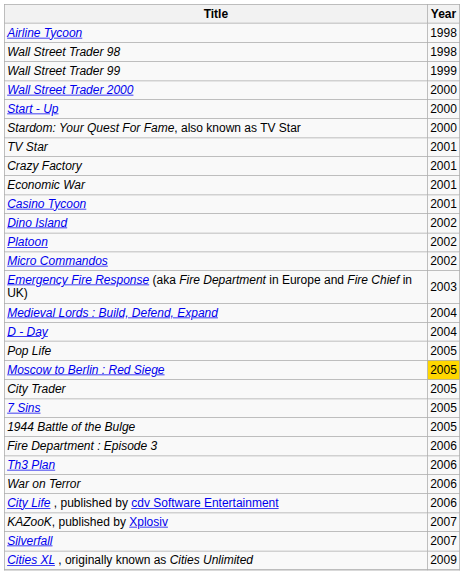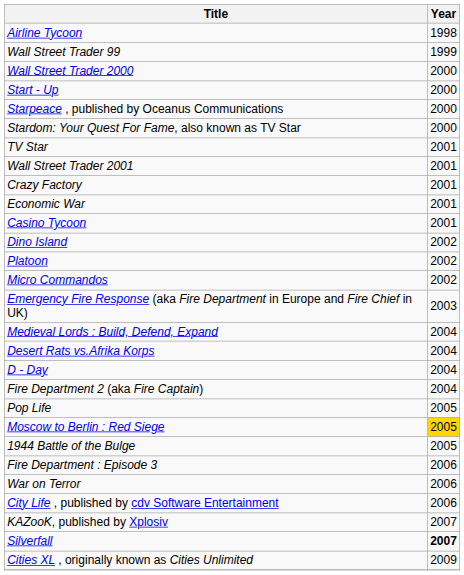- row: Wall Street Trader 98 | 1998
+ row: Starpeace , published by Oceanus Communications | 2000
+ row: Wall Street Trader 2001 | 2001
+ row: Desert Rats vs.Afrika Korps | 2004
+ row: Fire Department 2 (aka Fire Captain) | 2004
- row: City Trader | 2005
- row: 7 Sins | 2005
- row: Th3 Plan | 2006
Silverfall | Year: normal -> bold
